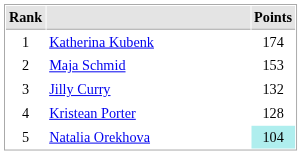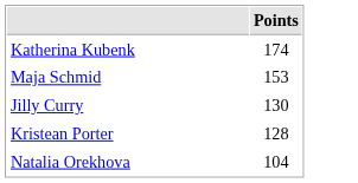- column: Rank | 1 | 2 | 3 | 4 | 5
Jilly Curry | Points: 132 -> 130
Natalia Orekhova | Points: paleturquoise background -> no background
